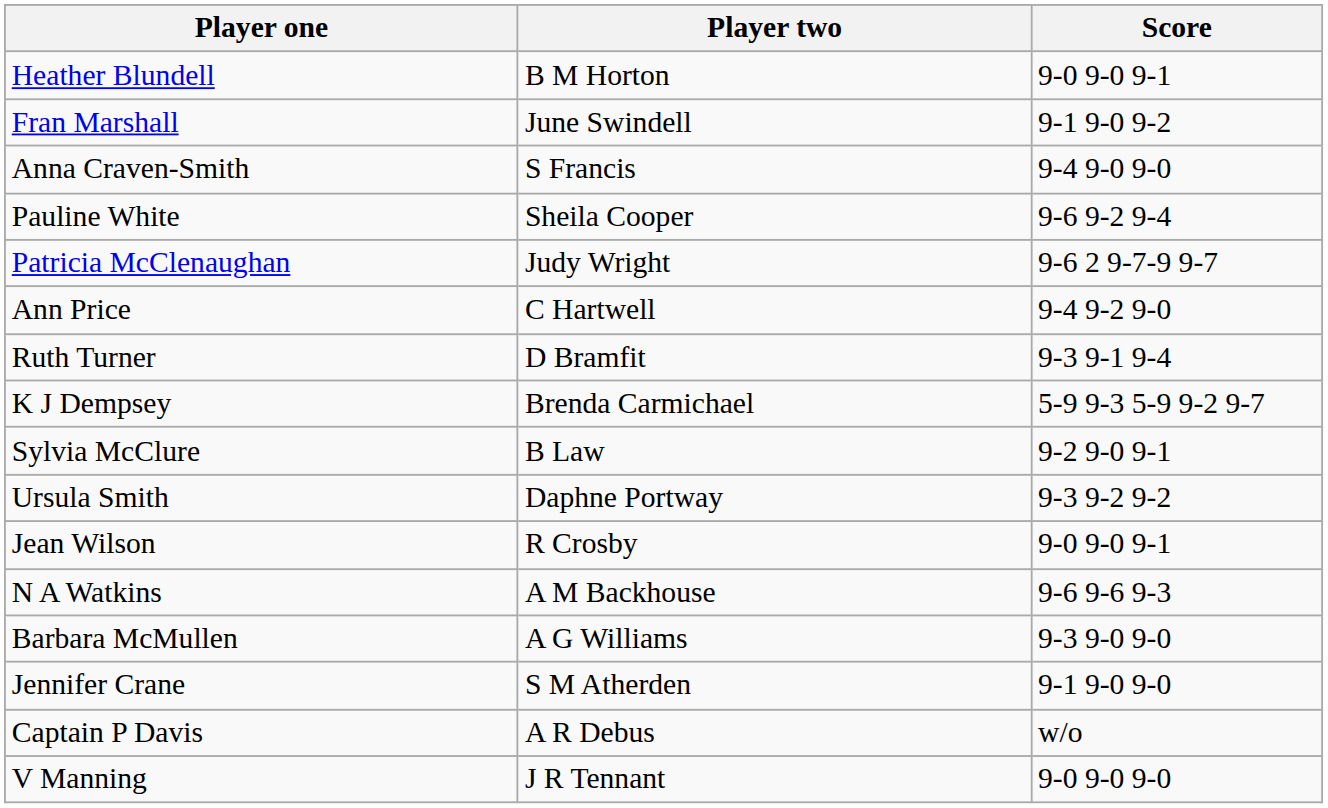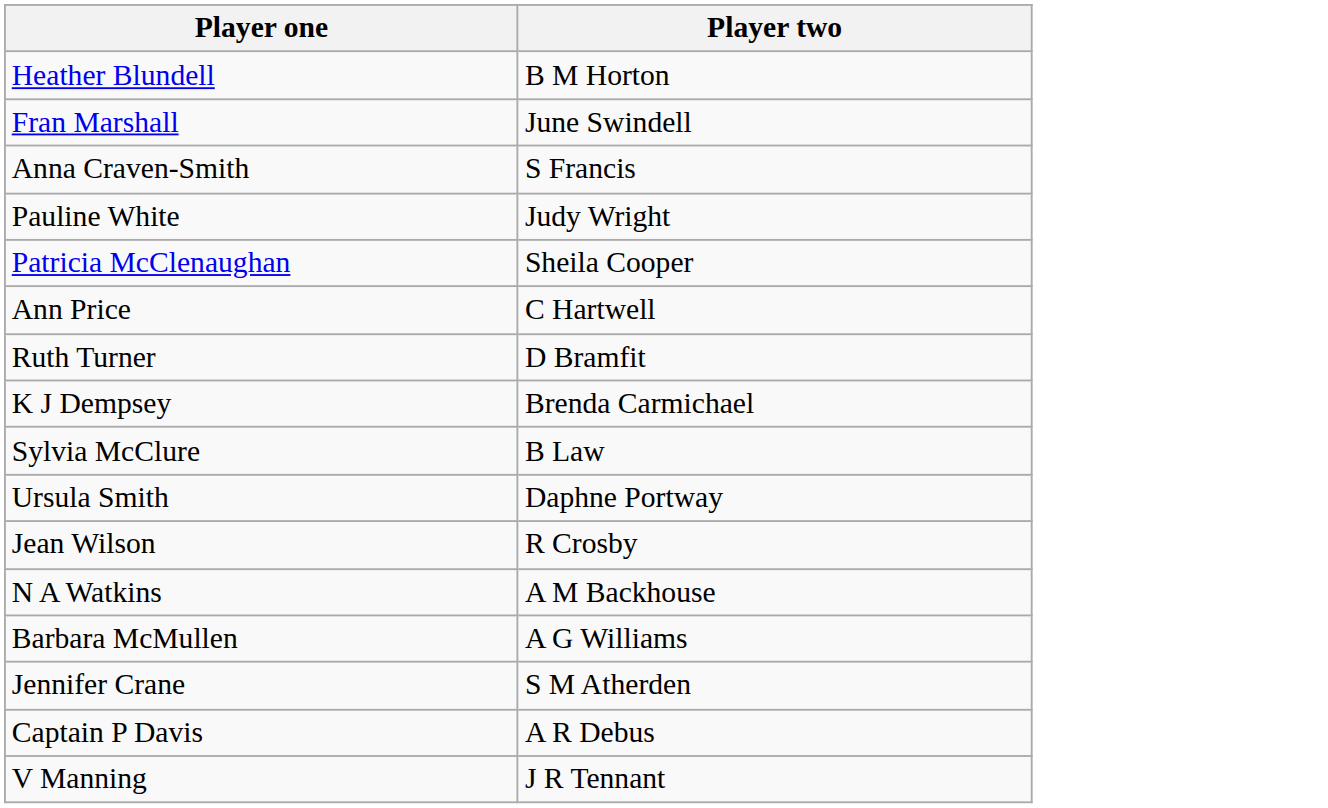- column: Score | 9-0 9-0 9-1 | 9-1 9-0 9-2 | 9-4 9-0 9-0 | 9-6 9-2 9-4 | 9-6 2 9-7-9 9-7 | 9-4 9-2 9-0 | 9-3 9-1 9-4 | 5-9 9-3 5-9 9-2 9-7 | 9-2 9-0 9-1 | 9-3 9-2 9-2 | 9-0 9-0 9-1 | 9-6 9-6 9-3 | 9-3 9-0 9-0 | 9-1 9-0 9-0 | w/o | 9-0 9-0 9-0
Pauline White | Player two: Sheila Cooper -> Judy Wright
Patricia McClenaughan | Player two: Judy Wright -> Sheila Cooper
